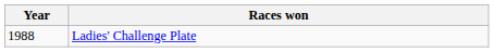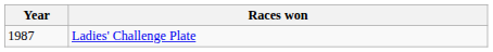Ladies' Challenge Plate | Year: 1988 -> 1987
